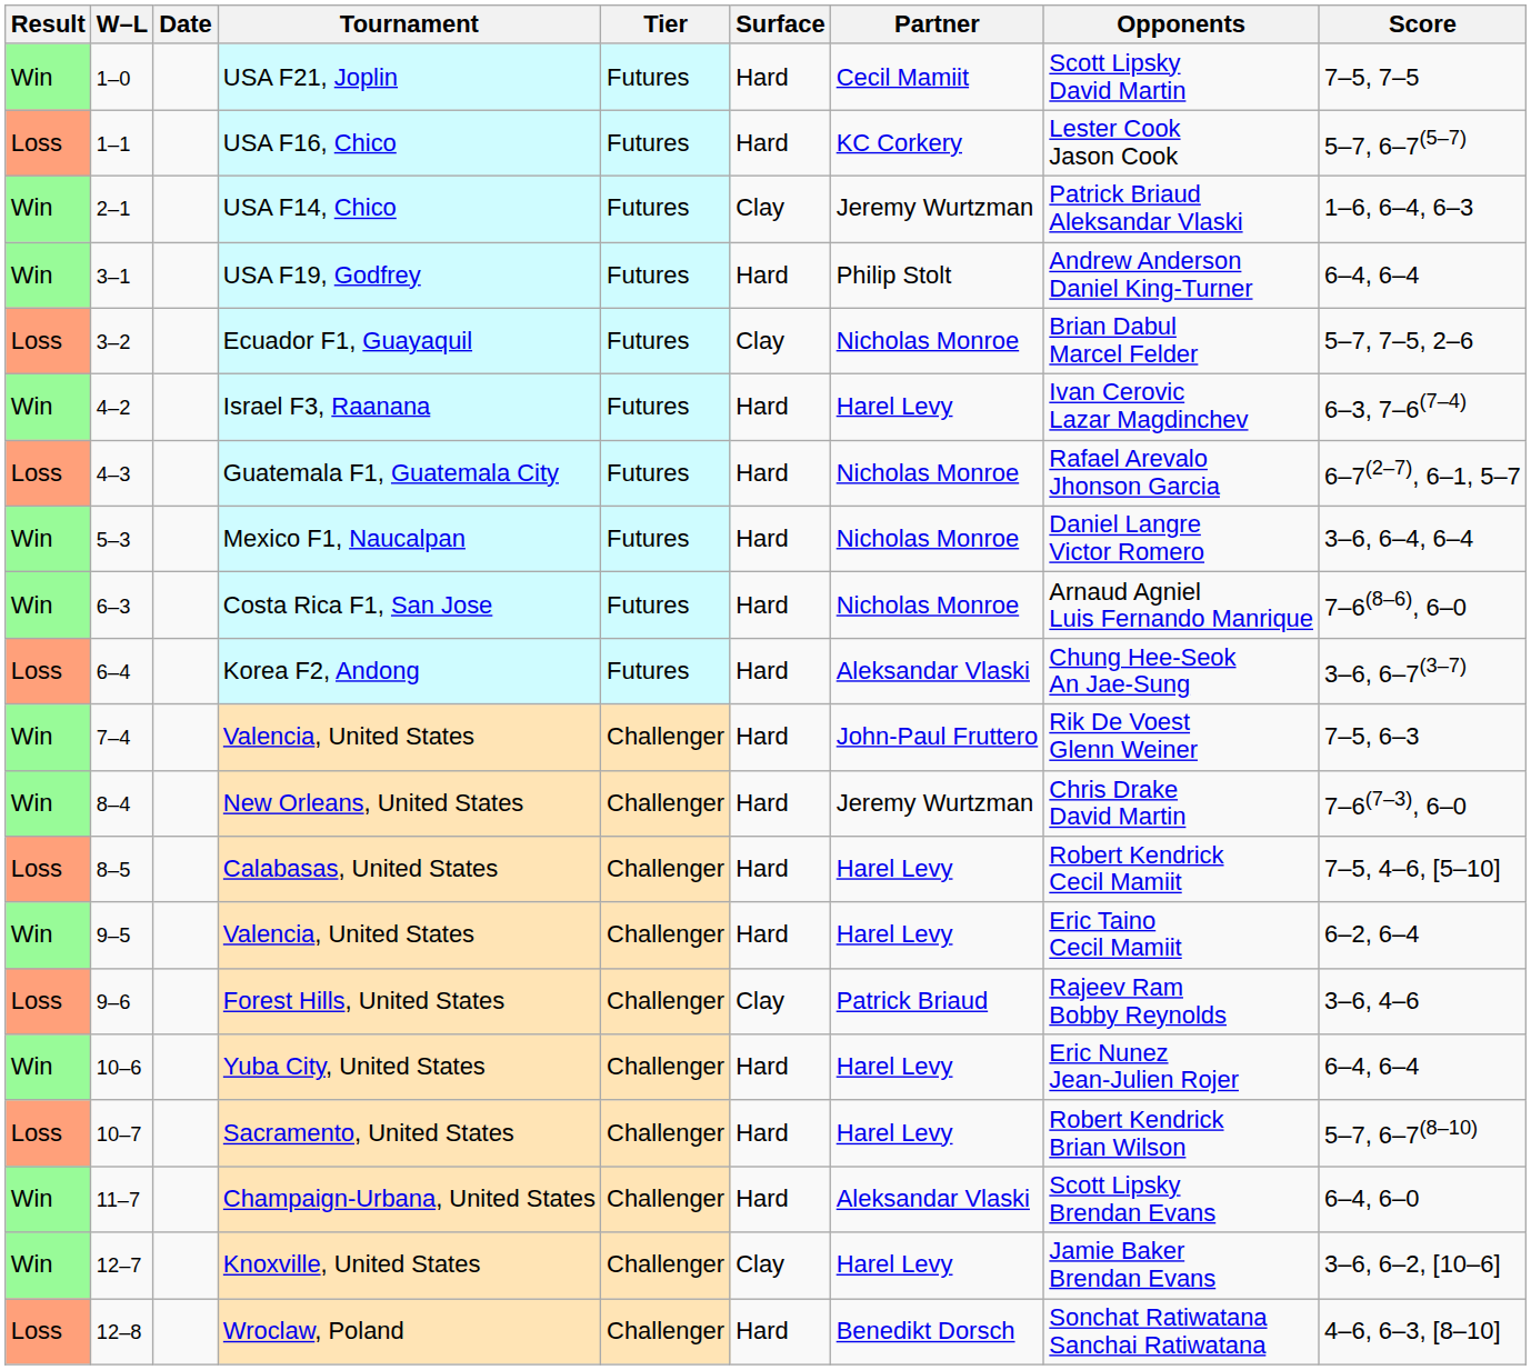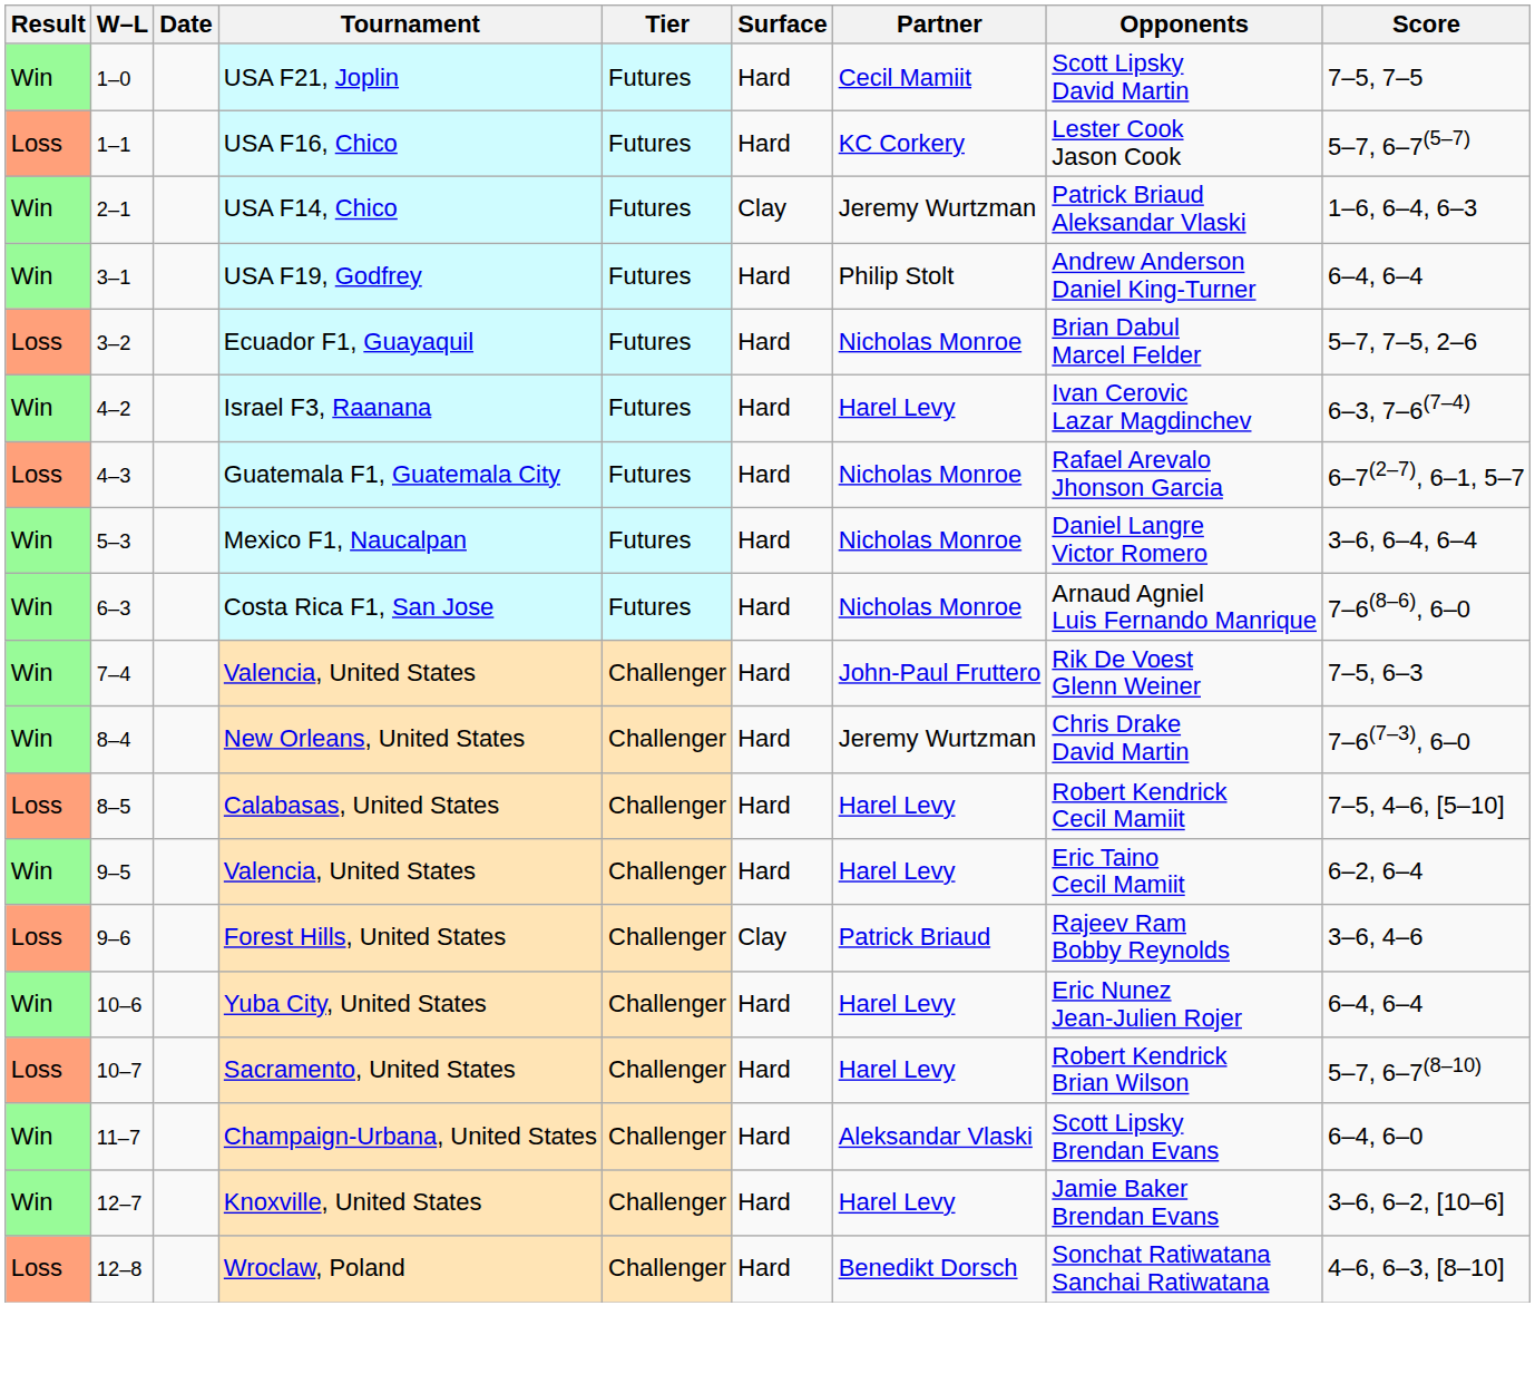Ecuador F1, Guayaquil | Surface: Clay -> Hard
- row: Loss | 6–4 | Korea F2, Andong | Futures | Hard | Aleksandar Vlaski | Chung Hee-Seok An Jae-Sung | 3–6, 6–7(3–7)
Knoxville, United States | Surface: Clay -> Hard
